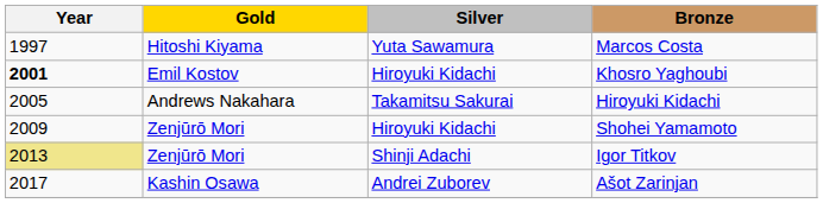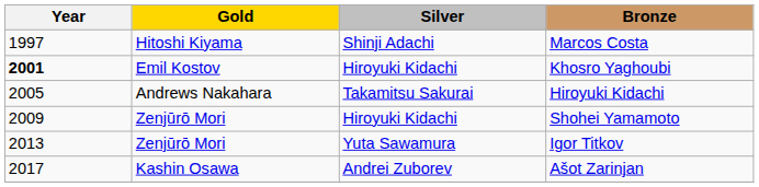Marcos Costa | Silver: Yuta Sawamura -> Shinji Adachi
Igor Titkov | Year: khaki background -> no background
Igor Titkov | Silver: Shinji Adachi -> Yuta Sawamura
